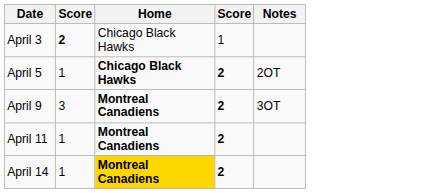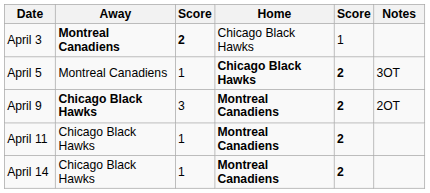+ column: Away | Montreal Canadiens | Montreal Canadiens | Chicago Black Hawks | Chicago Black Hawks | Chicago Black Hawks
April 5 | Notes: 2OT -> 3OT
April 9 | Notes: 3OT -> 2OT
April 14 | Home: gold background -> no background
